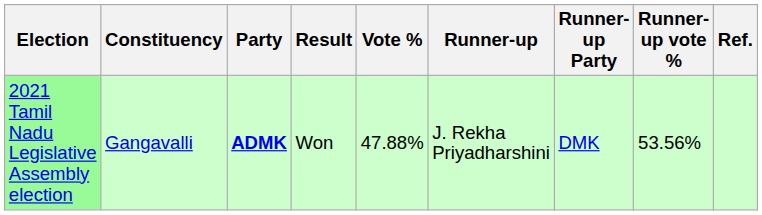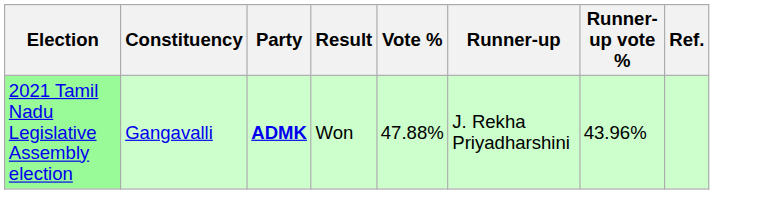- column: Runner-up Party | DMK
2021 Tamil Nadu Legislative Assembly election | Runner-up vote %: 53.56% -> 43.96%
